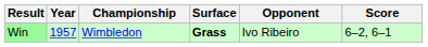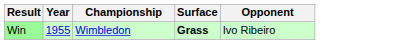- column: Score | 6–2, 6–1
Win | Year: 1957 -> 1955
